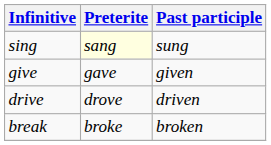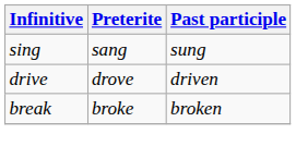sing | Preterite: lightyellow background -> no background
- row: give | gave | given
